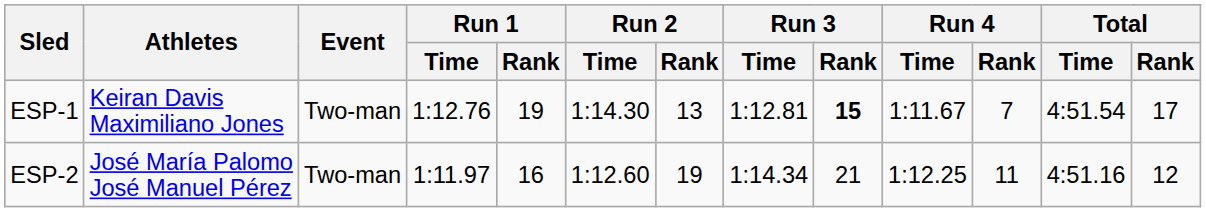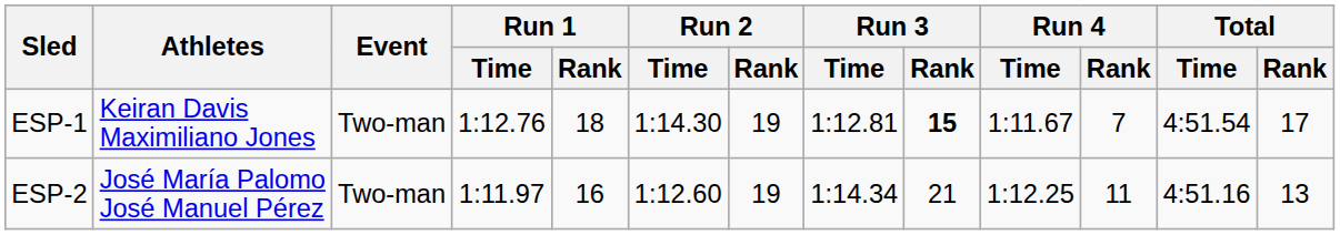ESP-1 | Run 1 / Rank: 19 -> 18
ESP-1 | Run 2 / Rank: 13 -> 19
ESP-2 | Total / Rank: 12 -> 13
